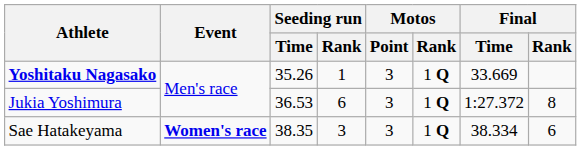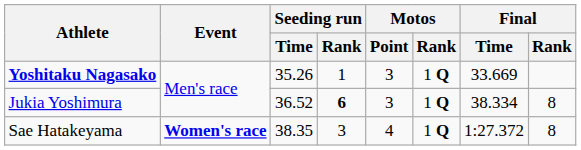Jukia Yoshimura | Seeding run / Time: 36.53 -> 36.52
Jukia Yoshimura | Seeding run / Rank: normal -> bold
Jukia Yoshimura | Final / Time: 1:27.372 -> 38.334
Sae Hatakeyama | Motos / Point: 3 -> 4
Sae Hatakeyama | Final / Time: 38.334 -> 1:27.372
Sae Hatakeyama | Final / Rank: 6 -> 8
